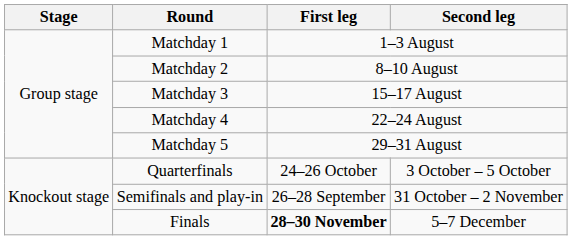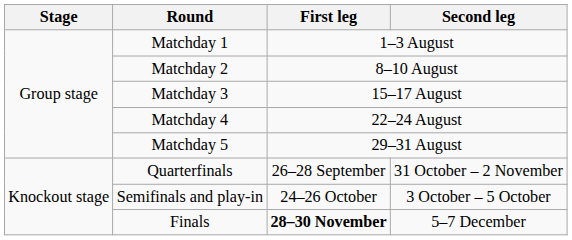Quarterfinals | First leg: 24–26 October -> 26–28 September
Quarterfinals | Second leg: 3 October – 5 October -> 31 October – 2 November
Semifinals and play-in | First leg: 26–28 September -> 24–26 October
Semifinals and play-in | Second leg: 31 October – 2 November -> 3 October – 5 October
